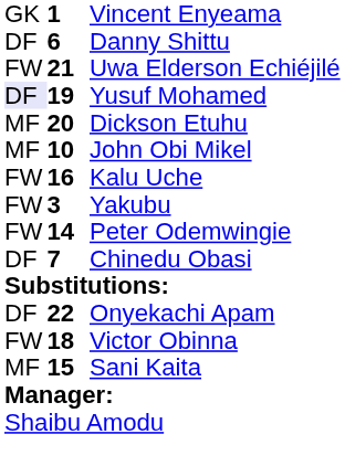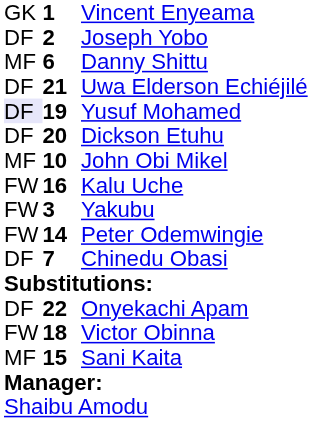+ row: DF | 2 | Joseph Yobo
Danny Shittu | column 1: DF -> MF
Uwa Elderson Echiéjilé | column 1: FW -> DF
Dickson Etuhu | column 1: MF -> DF
